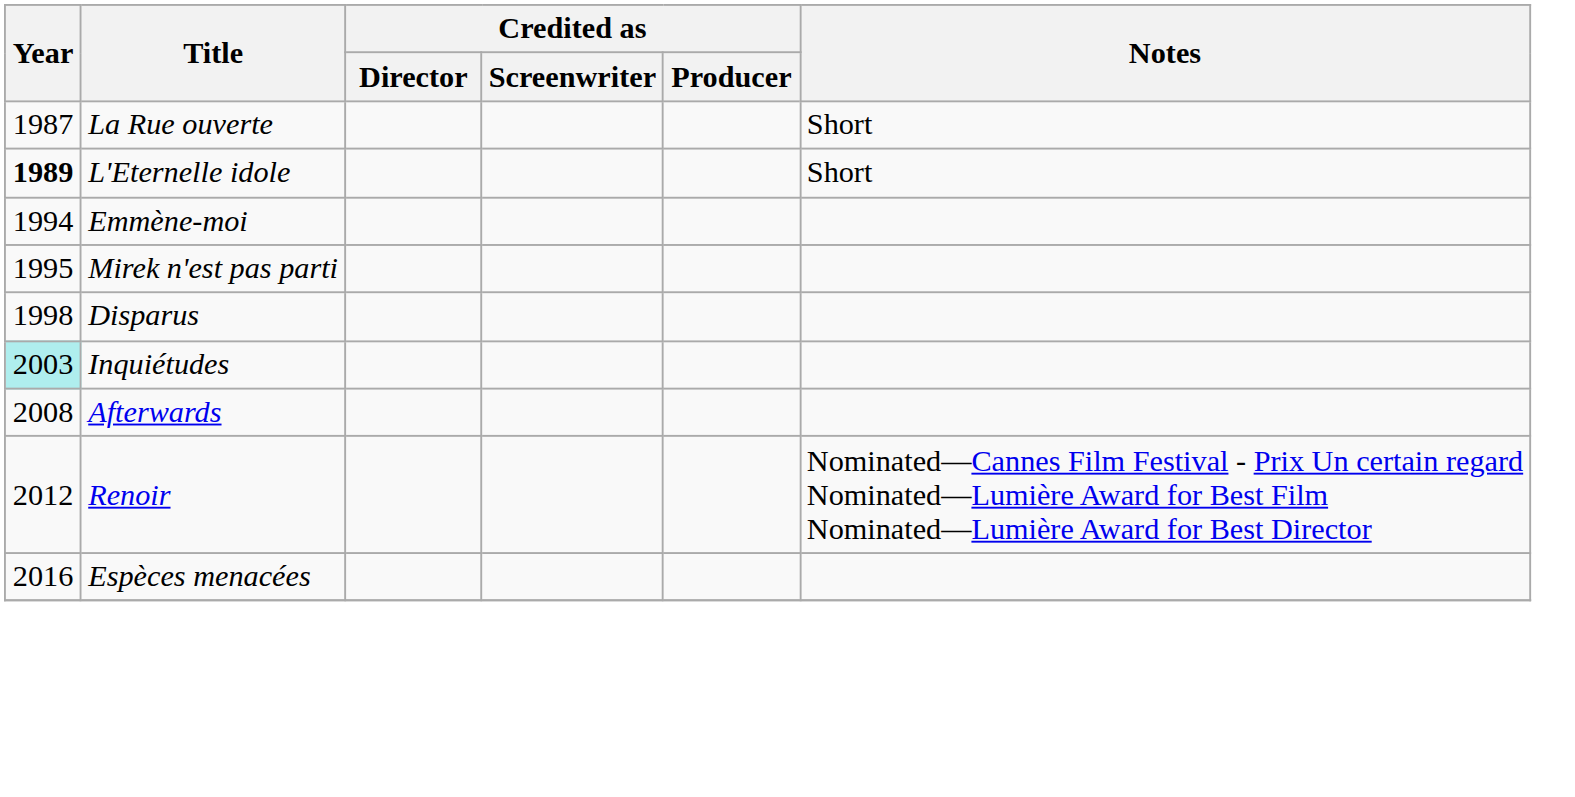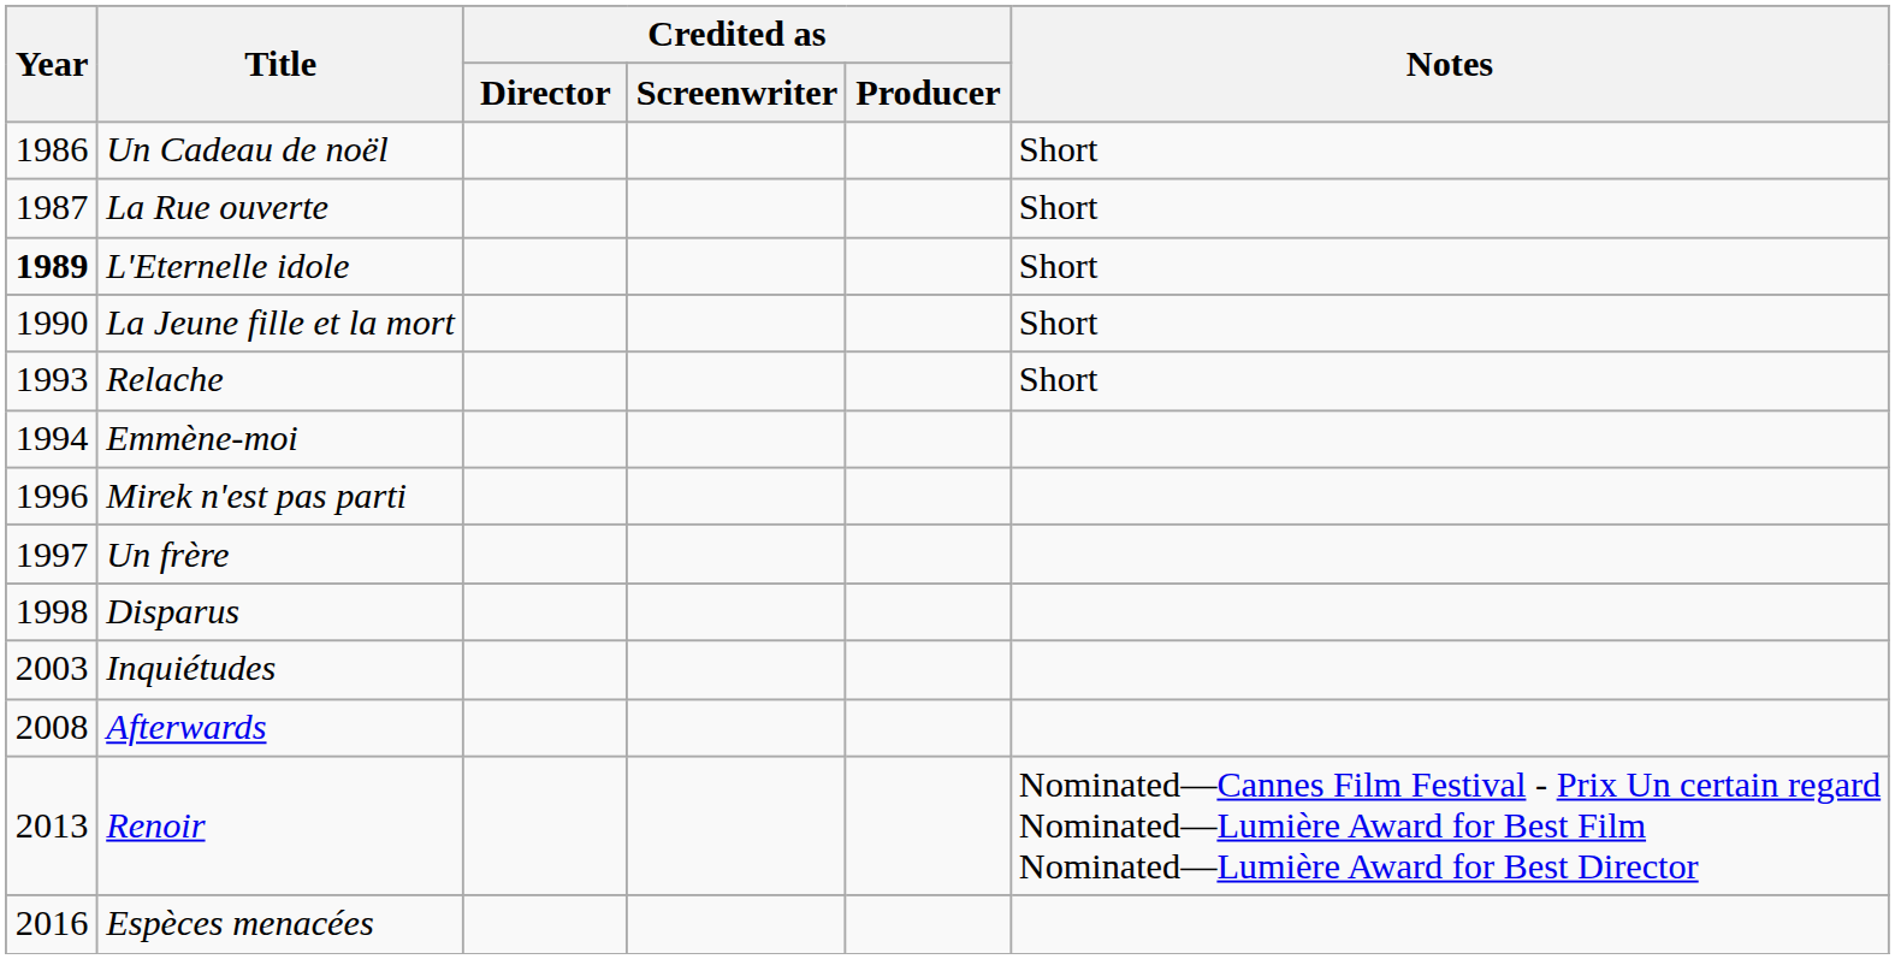+ row: 1986 | Un Cadeau de noël | Short
+ row: 1990 | La Jeune fille et la mort | Short
+ row: 1993 | Relache | Short
Mirek n'est pas parti | Year: 1995 -> 1996
+ row: 1997 | Un frère
Inquiétudes | Year: paleturquoise background -> no background
Renoir | Year: 2012 -> 2013
